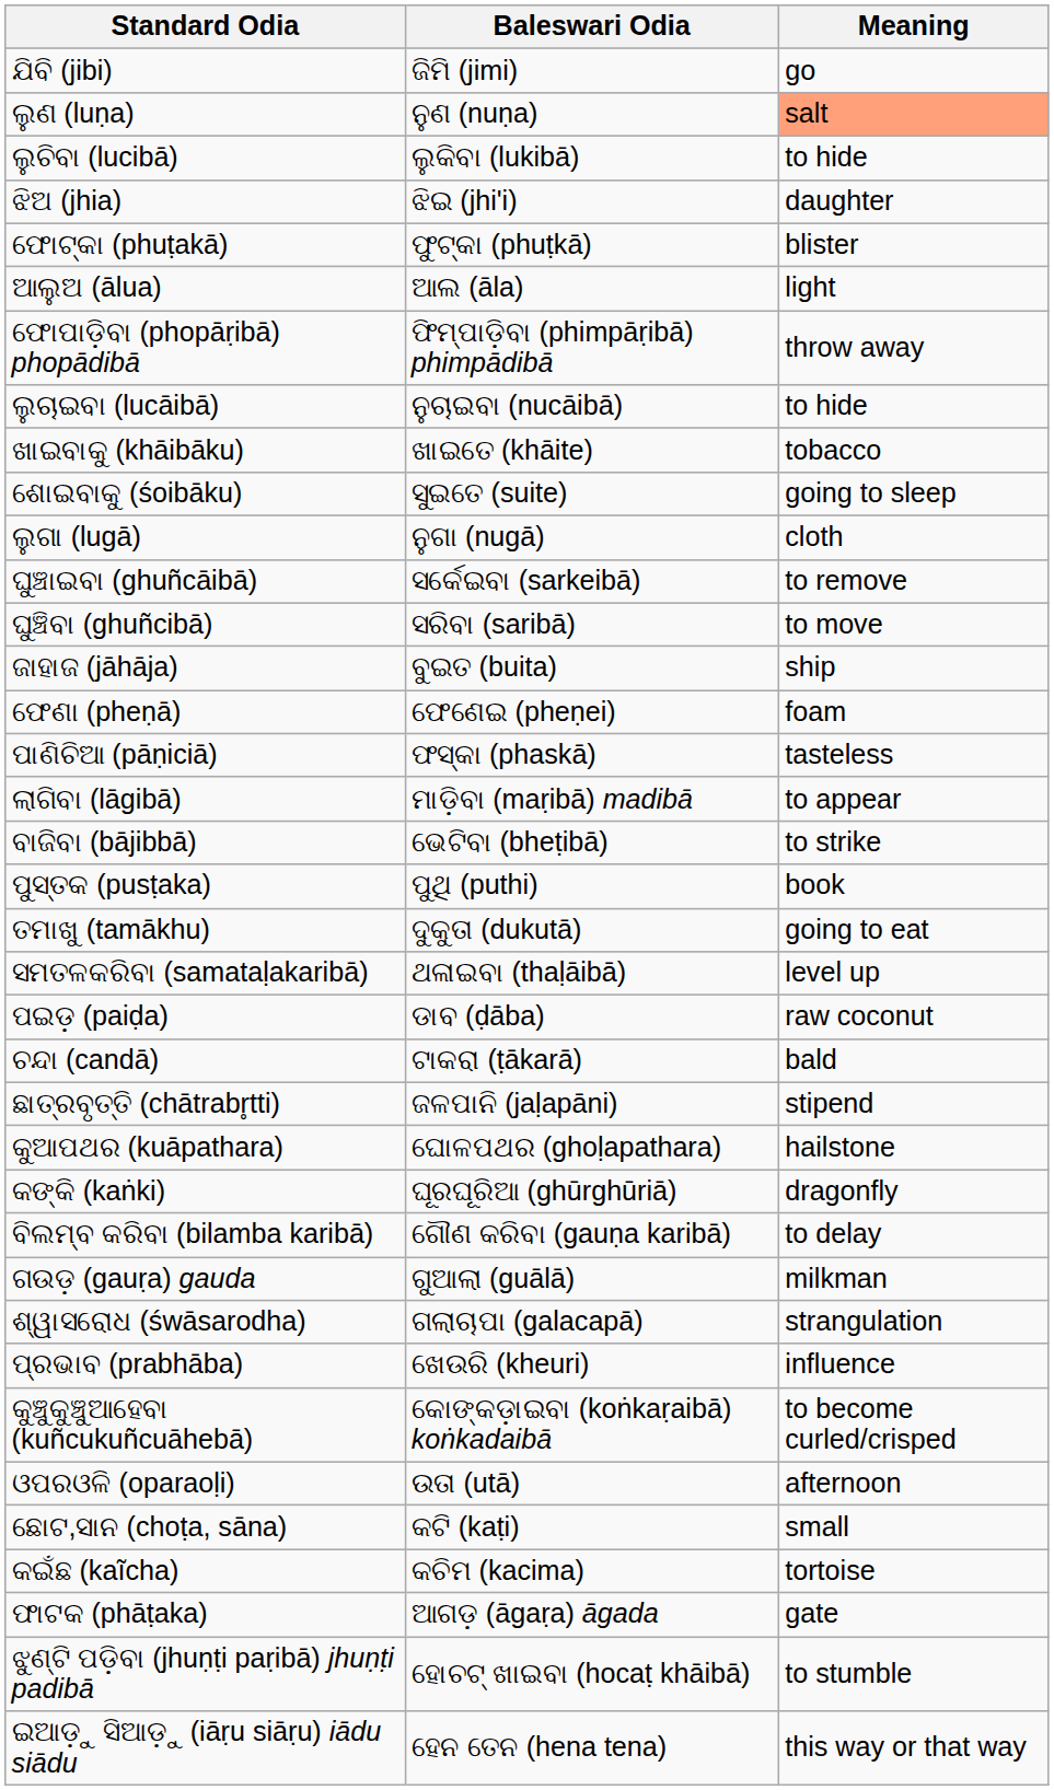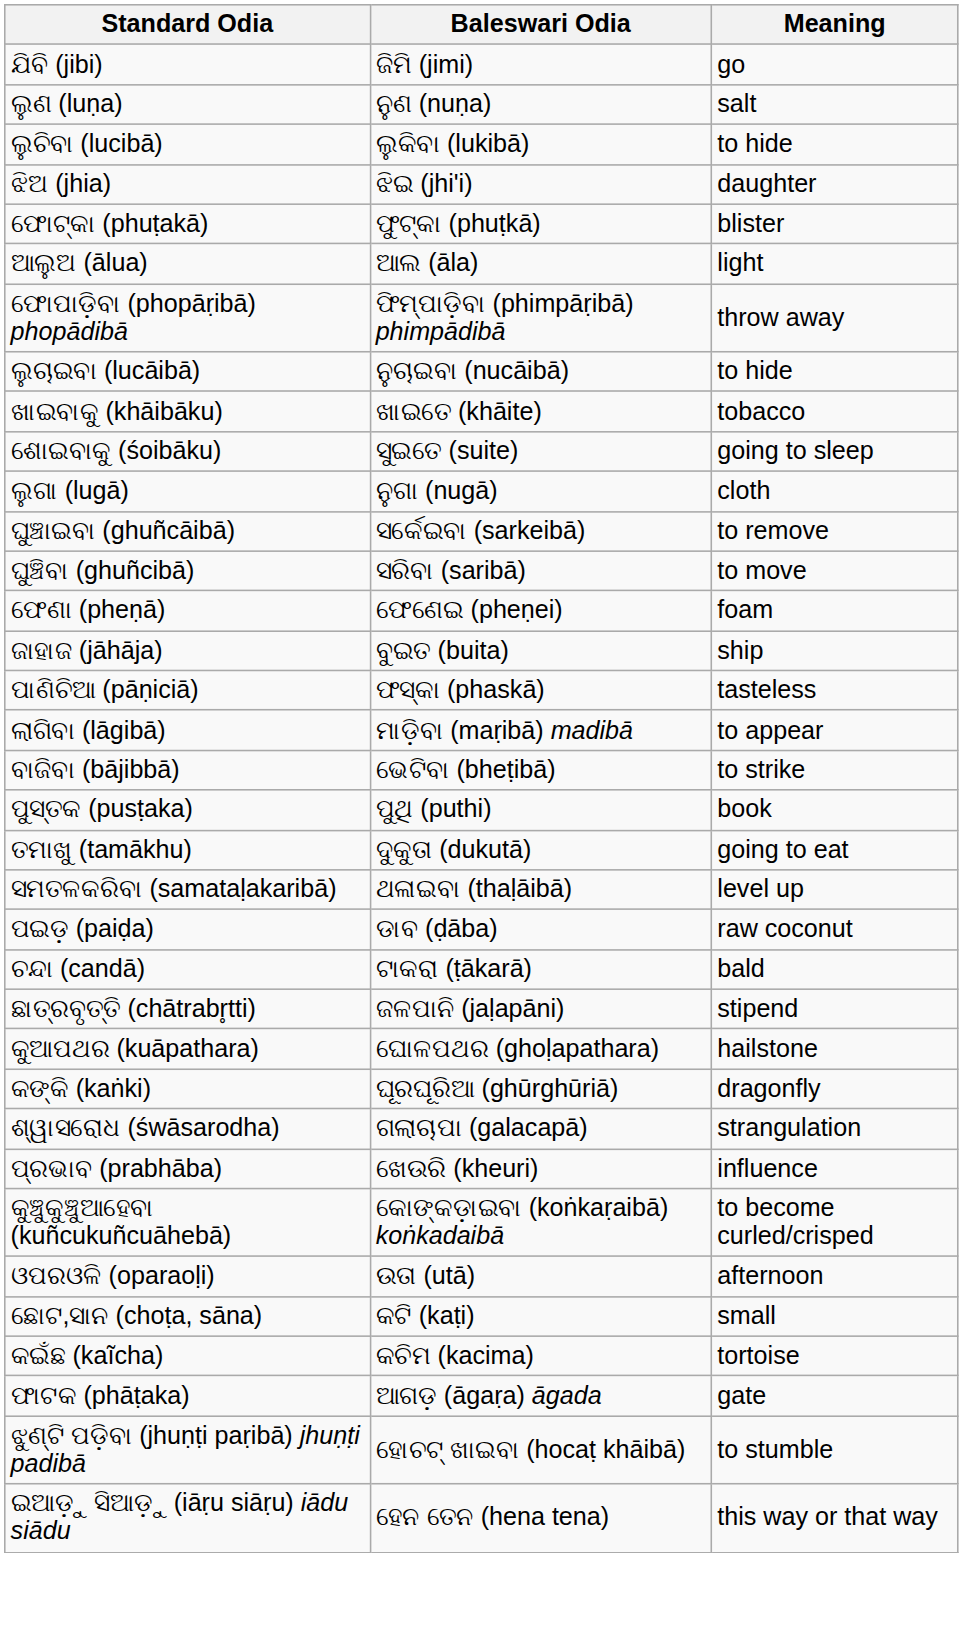ଲୁଣ (luṇa) | Meaning: lightsalmon background -> no background
rows swapped: ଜାହାଜ (jāhāja) <-> ଫେଣା (pheṇā)
- row: ବିଲମ୍ବ କରିବା (bilamba karibā) | ଗୌଣ କରିବା (gauṇa karibā) | to delay
- row: ଗଉଡ଼ (gauṛa) gauda | ଗୁଆଲା (guālā) | milkman
